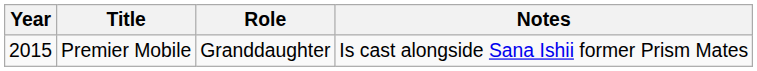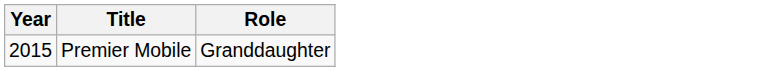- column: Notes | Is cast alongside Sana Ishii former Prism Mates
